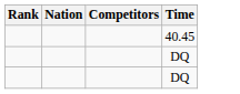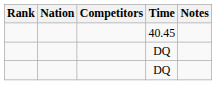+ column: Notes
